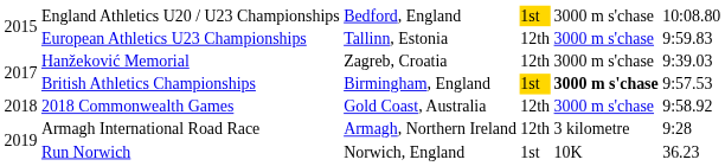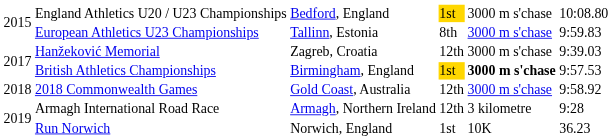European Athletics U23 Championships | column 4: 12th -> 8th
